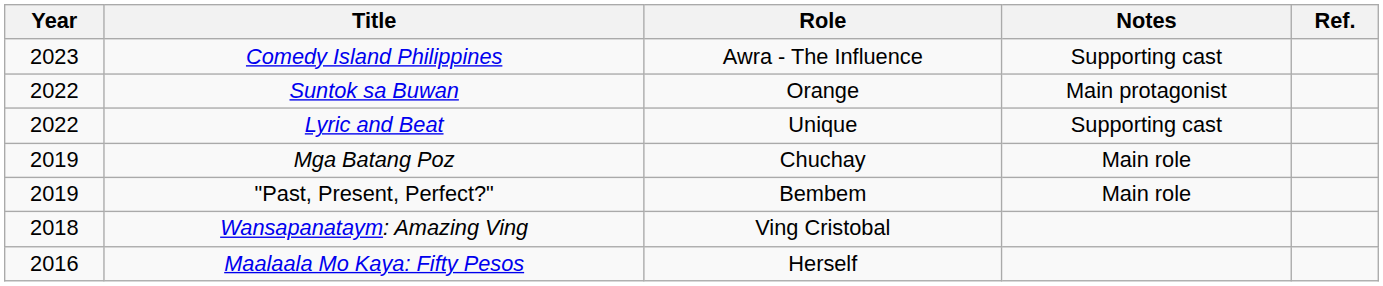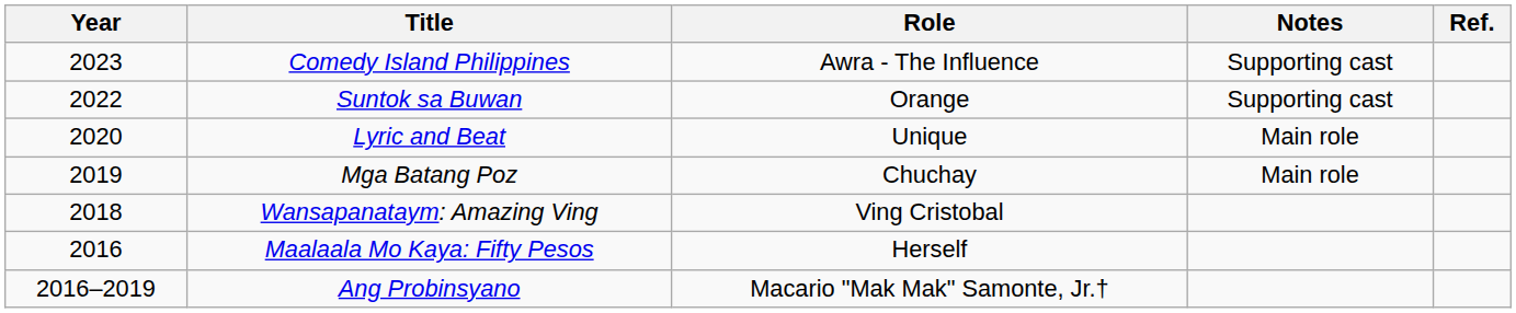Suntok sa Buwan | Notes: Main protagonist -> Supporting cast
Lyric and Beat | Year: 2022 -> 2020
Lyric and Beat | Notes: Supporting cast -> Main role
- row: 2019 | "Past, Present, Perfect?" | Bembem | Main role
+ row: 2016–2019 | Ang Probinsyano | Macario "Mak Mak" Samonte, Jr.†
